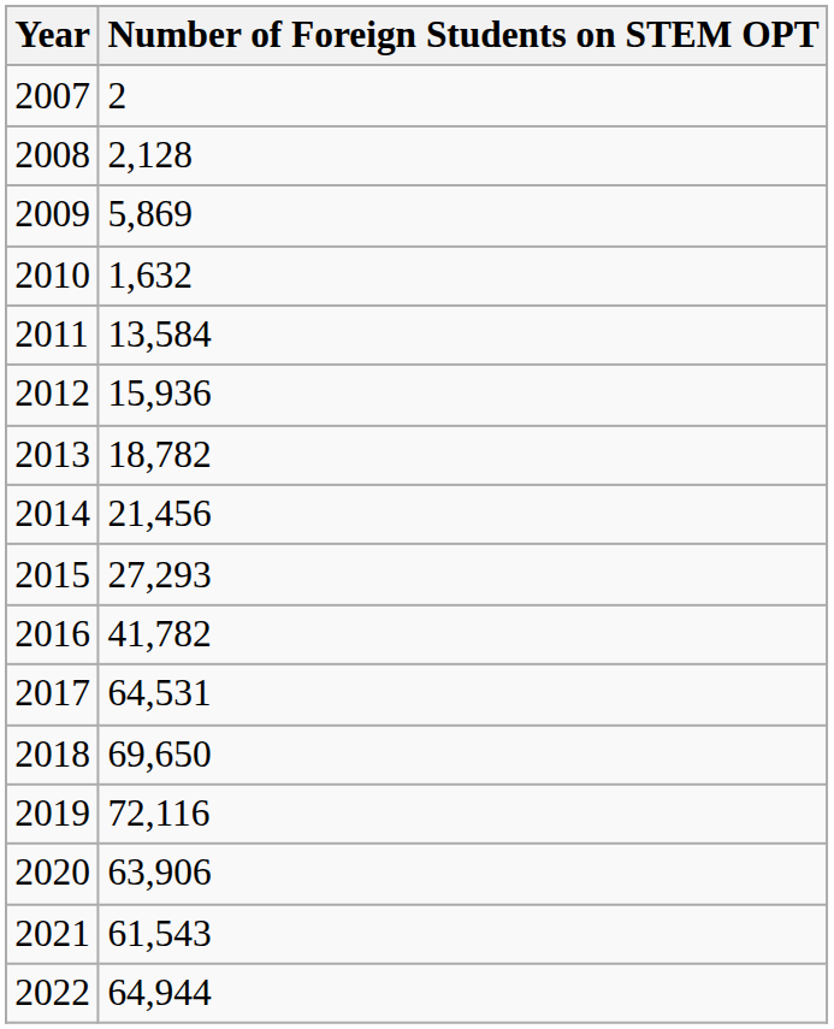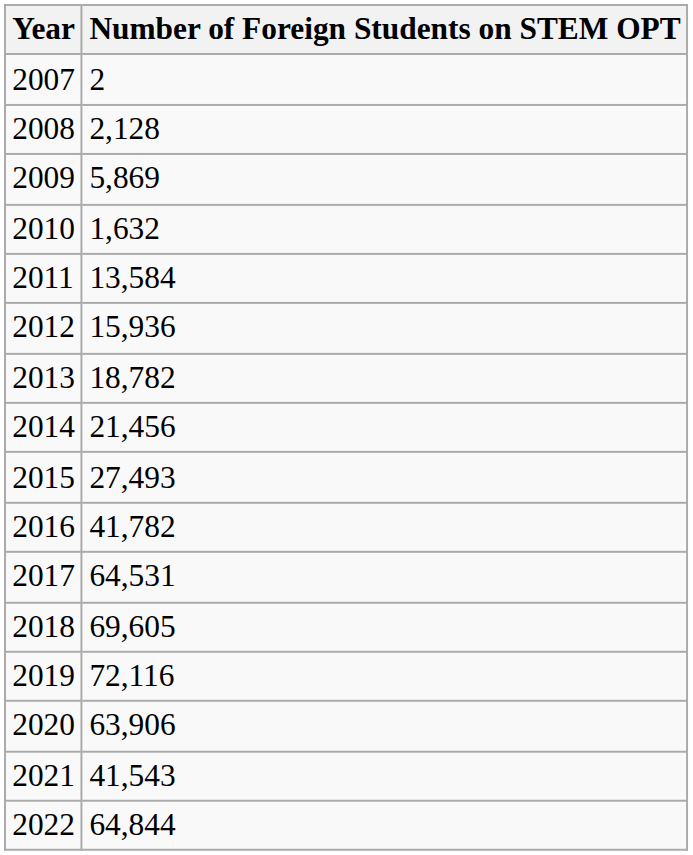2015 | Number of Foreign Students on STEM OPT: 27,293 -> 27,493
2018 | Number of Foreign Students on STEM OPT: 69,650 -> 69,605
2021 | Number of Foreign Students on STEM OPT: 61,543 -> 41,543
2022 | Number of Foreign Students on STEM OPT: 64,944 -> 64,844
